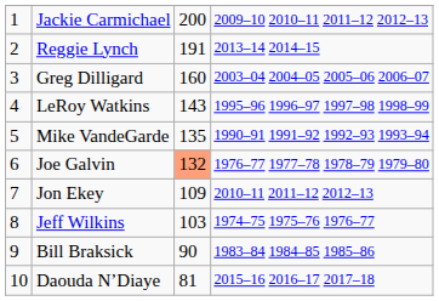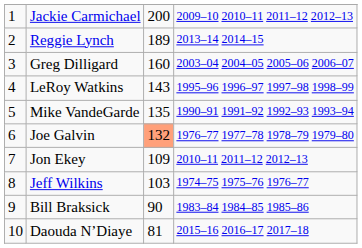Reggie Lynch | column 3: 191 -> 189
